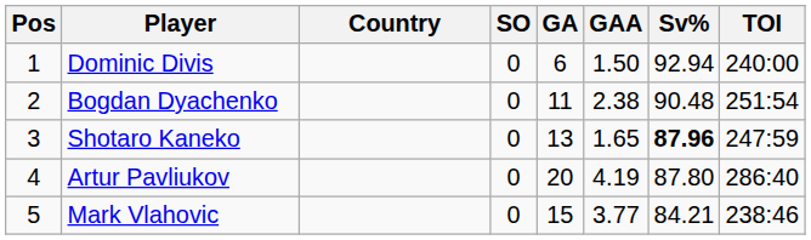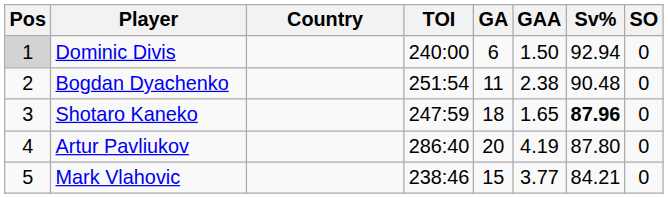columns swapped: TOI <-> SO
Dominic Divis | Pos: no background -> lightgrey background
Shotaro Kaneko | GA: 13 -> 18
